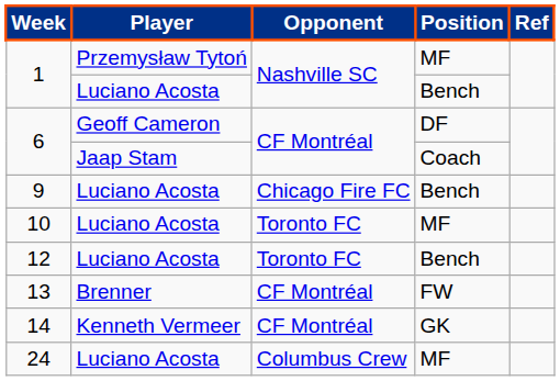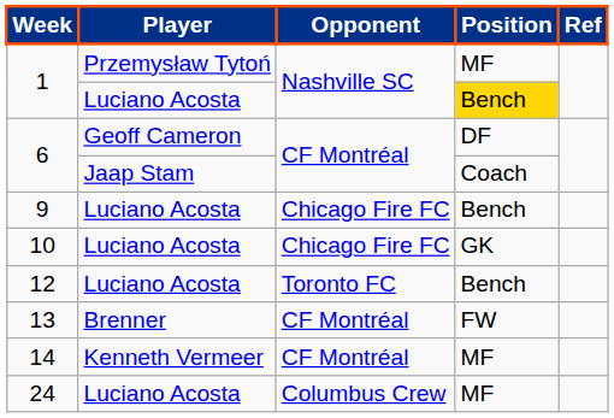1 / Luciano Acosta | Position: no background -> gold background
10 | Opponent: Toronto FC -> Chicago Fire FC
10 | Position: MF -> GK
14 | Position: GK -> MF
